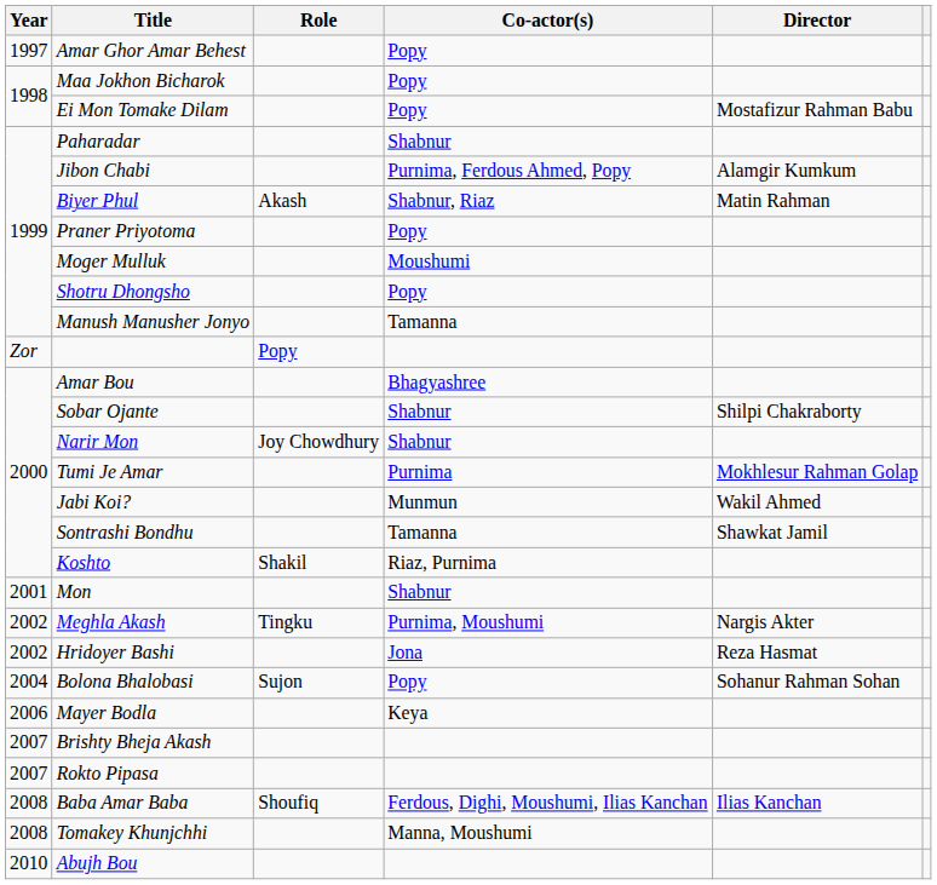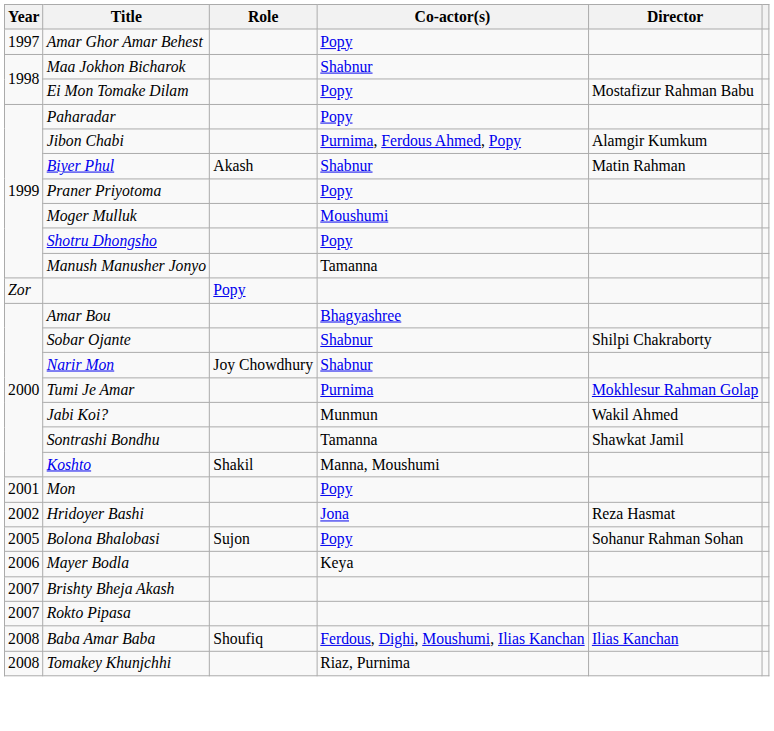Maa Jokhon Bicharok | Co-actor(s): Popy -> Shabnur
Paharadar | Co-actor(s): Shabnur -> Popy
Biyer Phul | Co-actor(s): Shabnur, Riaz -> Shabnur
Koshto | Co-actor(s): Riaz, Purnima -> Manna, Moushumi
Mon | Co-actor(s): Shabnur -> Popy
- row: 2002 | Meghla Akash | Tingku | Purnima, Moushumi | Nargis Akter
Bolona Bhalobasi | Year: 2004 -> 2005
Tomakey Khunjchhi | Co-actor(s): Manna, Moushumi -> Riaz, Purnima
- row: 2010 | Abujh Bou
